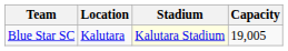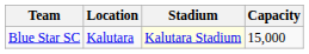Blue Star SC | Capacity: 19,005 -> 15,000
